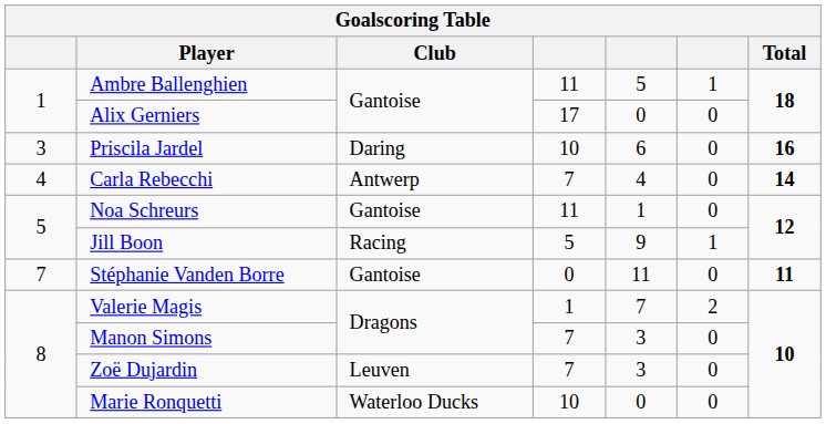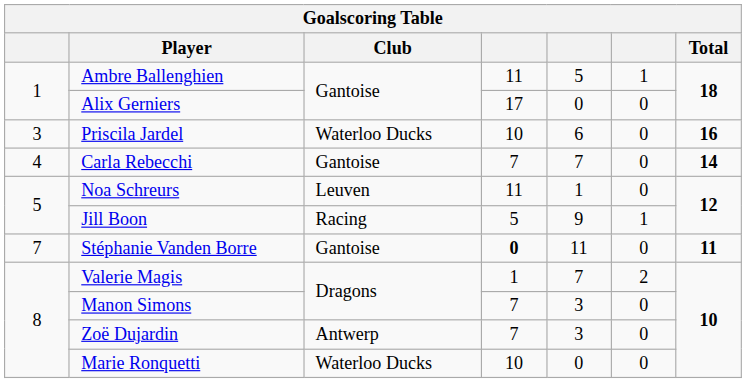Priscila Jardel | Club: Daring -> Waterloo Ducks
Carla Rebecchi | Club: Antwerp -> Gantoise
Carla Rebecchi | column 5: 4 -> 7
Noa Schreurs | Club: Gantoise -> Leuven
Stéphanie Vanden Borre | column 4: normal -> bold
Zoë Dujardin | Club: Leuven -> Antwerp
